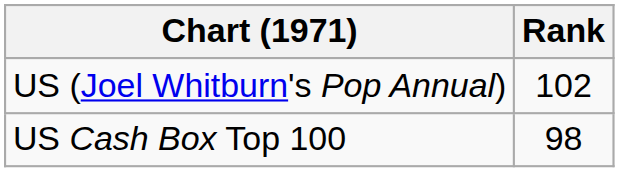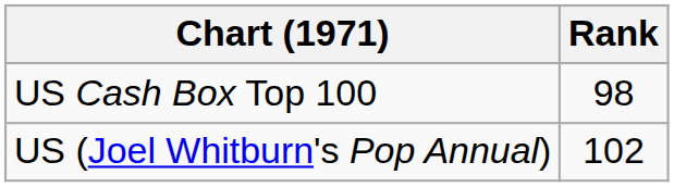rows swapped: US (Joel Whitburn's Pop Annual) <-> US Cash Box Top 100
